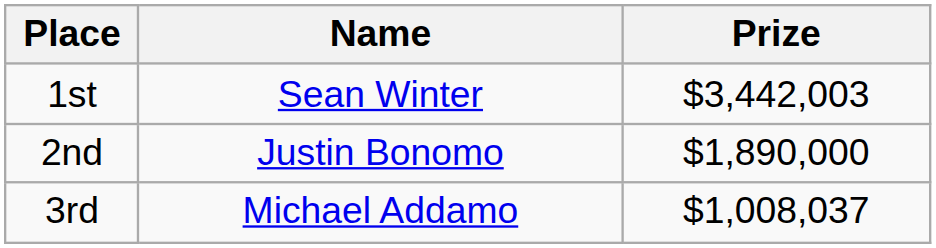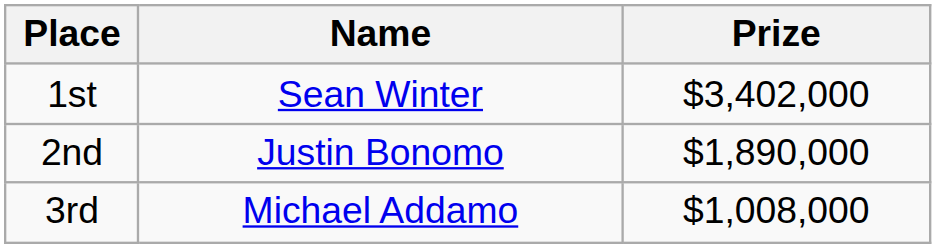1st | Prize: $3,442,003 -> $3,402,000
3rd | Prize: $1,008,037 -> $1,008,000
